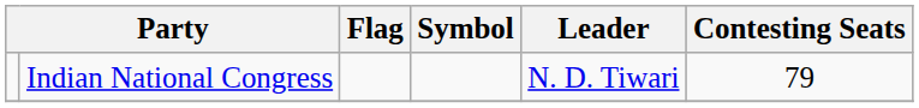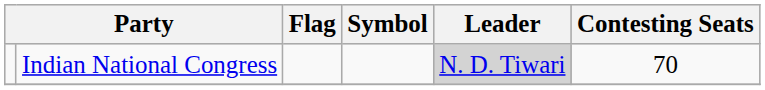Indian National Congress | Leader: no background -> lightgrey background
Indian National Congress | Contesting Seats: 79 -> 70
